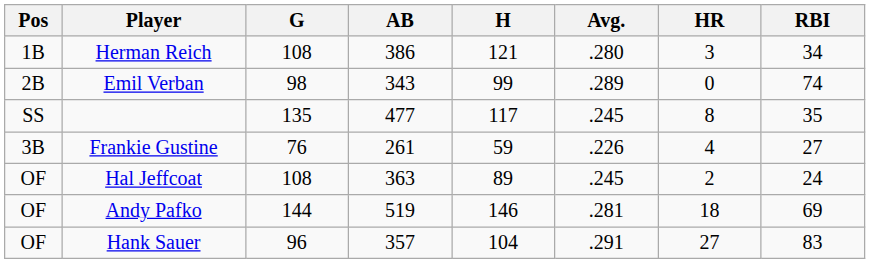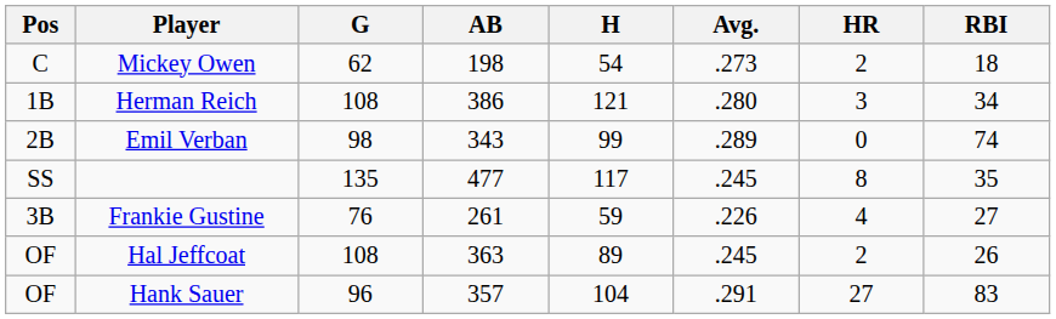+ row: C | Mickey Owen | 62 | 198 | 54 | .273 | 2 | 18
Hal Jeffcoat | RBI: 24 -> 26
- row: OF | Andy Pafko | 144 | 519 | 146 | .281 | 18 | 69
